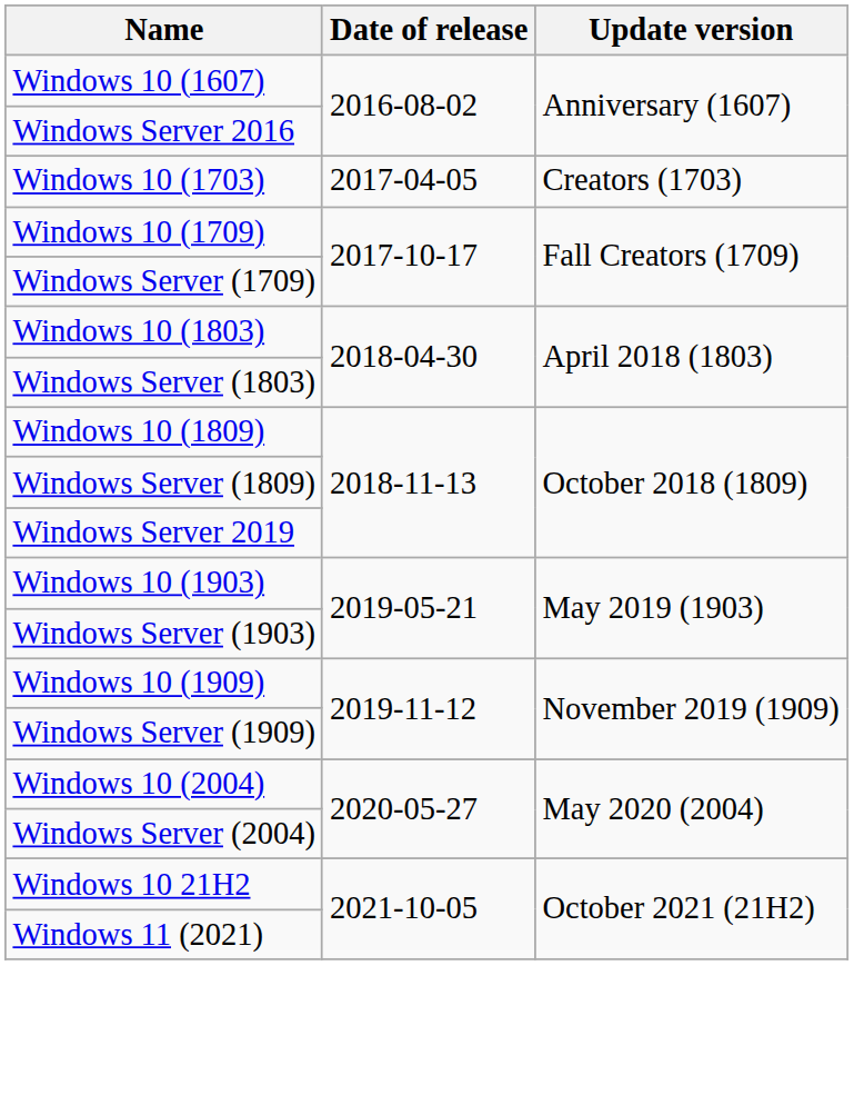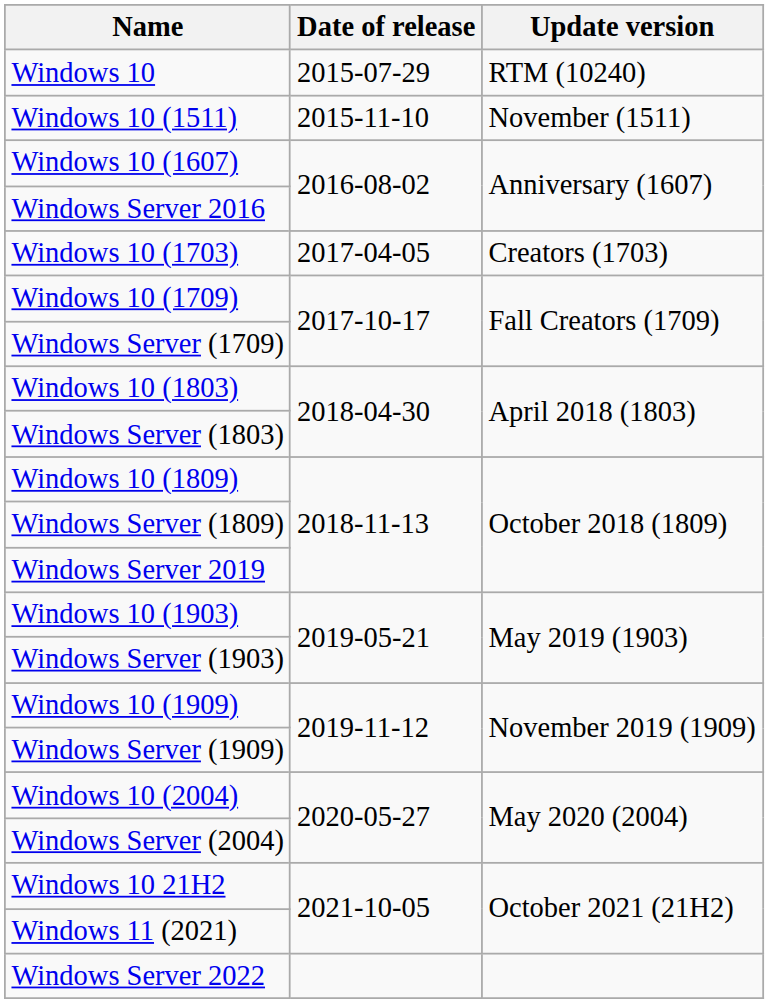+ row: Windows 10 | 2015-07-29 | RTM (10240)
+ row: Windows 10 (1511) | 2015-11-10 | November (1511)
+ row: Windows Server 2022
